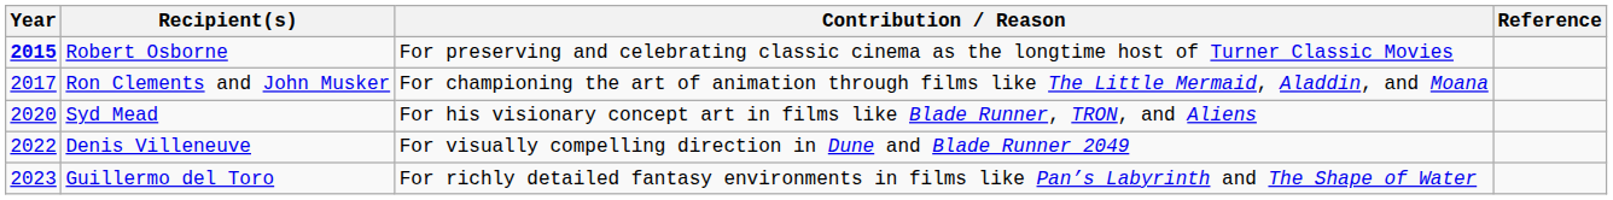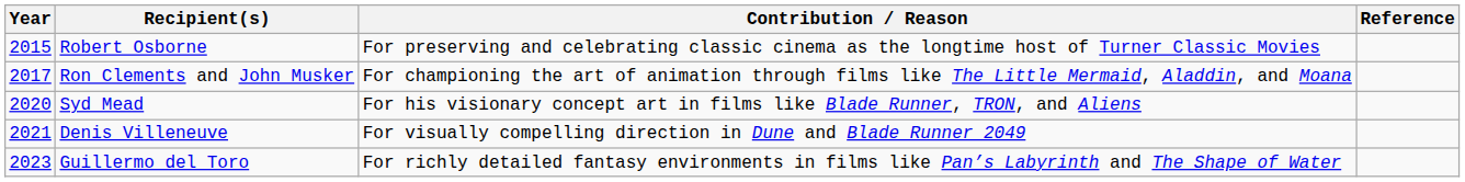Robert Osborne | Year: bold -> normal
Denis Villeneuve | Year: 2022 -> 2021
